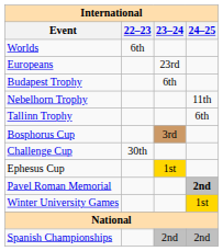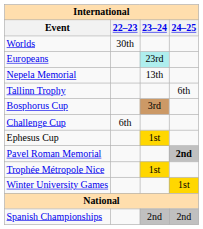Worlds | 22–23: 6th -> 30th
Europeans | 23–24: no background -> paleturquoise background
- row: Budapest Trophy | 6th
- row: Nebelhorn Trophy | 11th
+ row: Nepela Memorial | 13th
Challenge Cup | 22–23: 30th -> 6th
+ row: Trophée Métropole Nice | 1st
